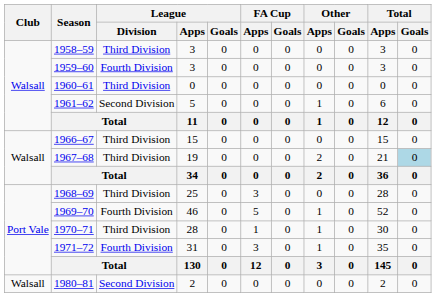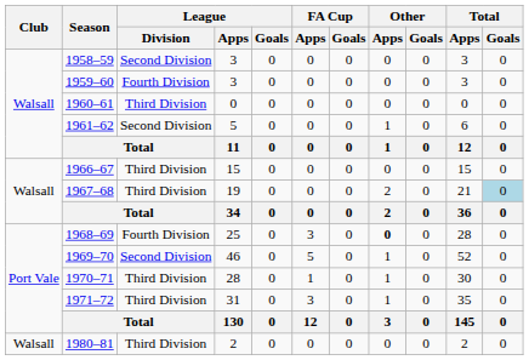1958–59 | League / Division: Third Division -> Second Division
1968–69 | League / Division: Third Division -> Fourth Division
1968–69 | Other / Apps: normal -> bold
1969–70 | League / Division: Fourth Division -> Second Division
1971–72 | League / Division: Fourth Division -> Third Division
1980–81 | League / Division: Second Division -> Third Division
